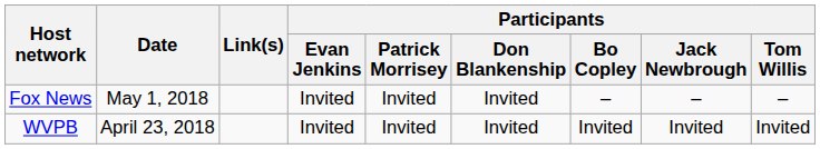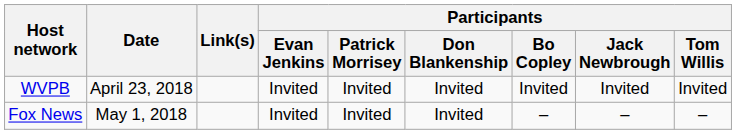rows swapped: Fox News <-> WVPB
